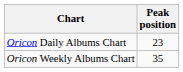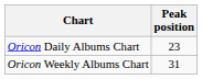Oricon Weekly Albums Chart | Peak position: 35 -> 31
